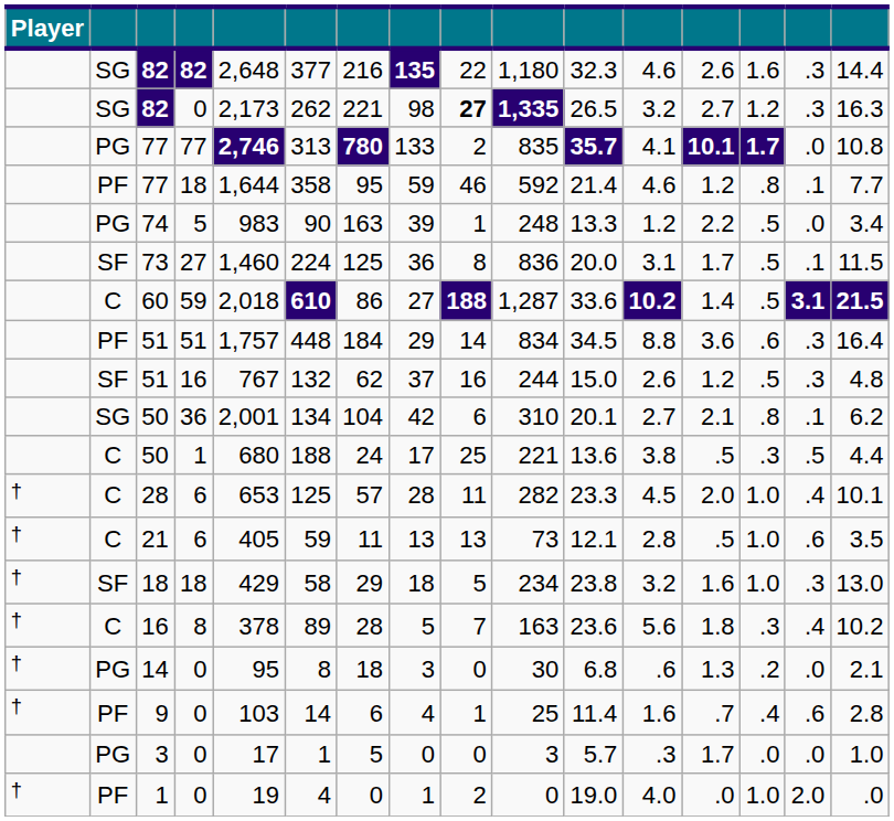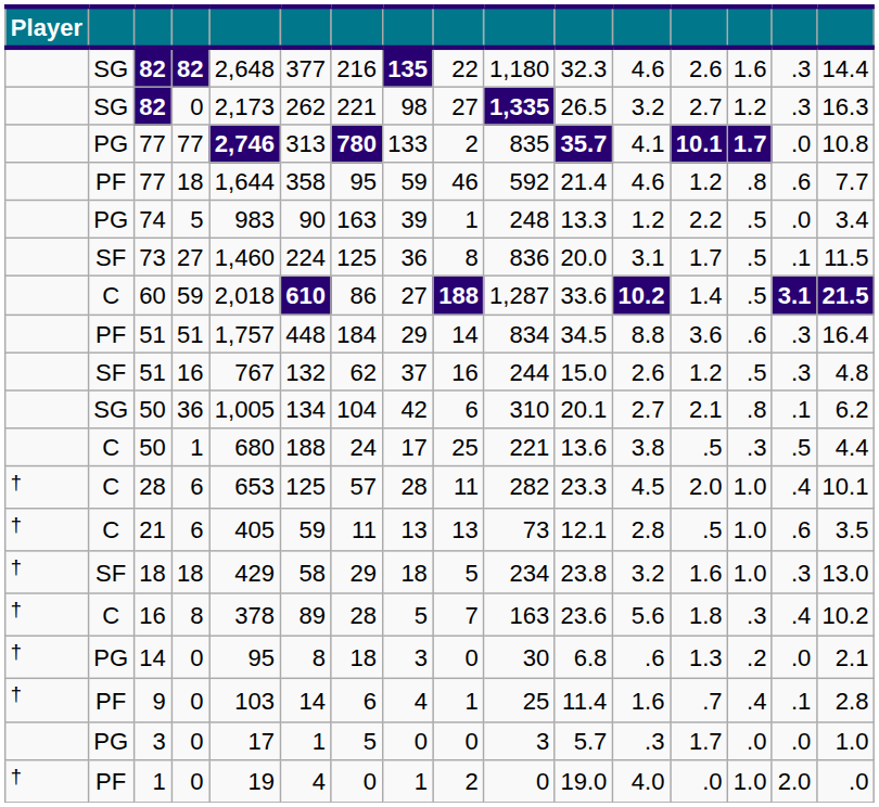82 / 0 | column 9: bold -> normal
77 / 18 | column 15: .1 -> .6
50 / 36 | column 5: 2,001 -> 1,005
9 | column 15: .6 -> .1
